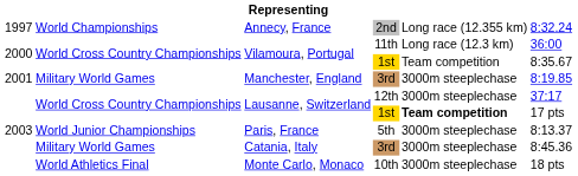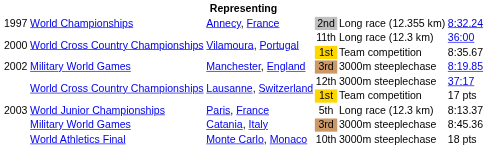Manchester, England | column 1: 2001 -> 2002
Lausanne, Switzerland / 1st | column 5: bold -> normal
Paris, France | column 5: 3000m steeplechase -> Long race (12.3 km)
